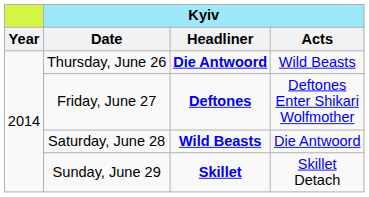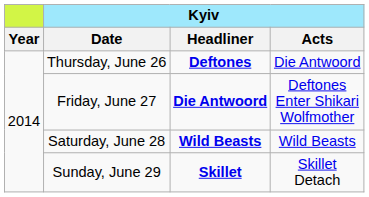Thursday, June 26 | Kyiv / Headliner: Die Antwoord -> Deftones
Thursday, June 26 | Kyiv / Acts: Wild Beasts -> Die Antwoord
Friday, June 27 | Kyiv / Headliner: Deftones -> Die Antwoord
Saturday, June 28 | Kyiv / Acts: Die Antwoord -> Wild Beasts
